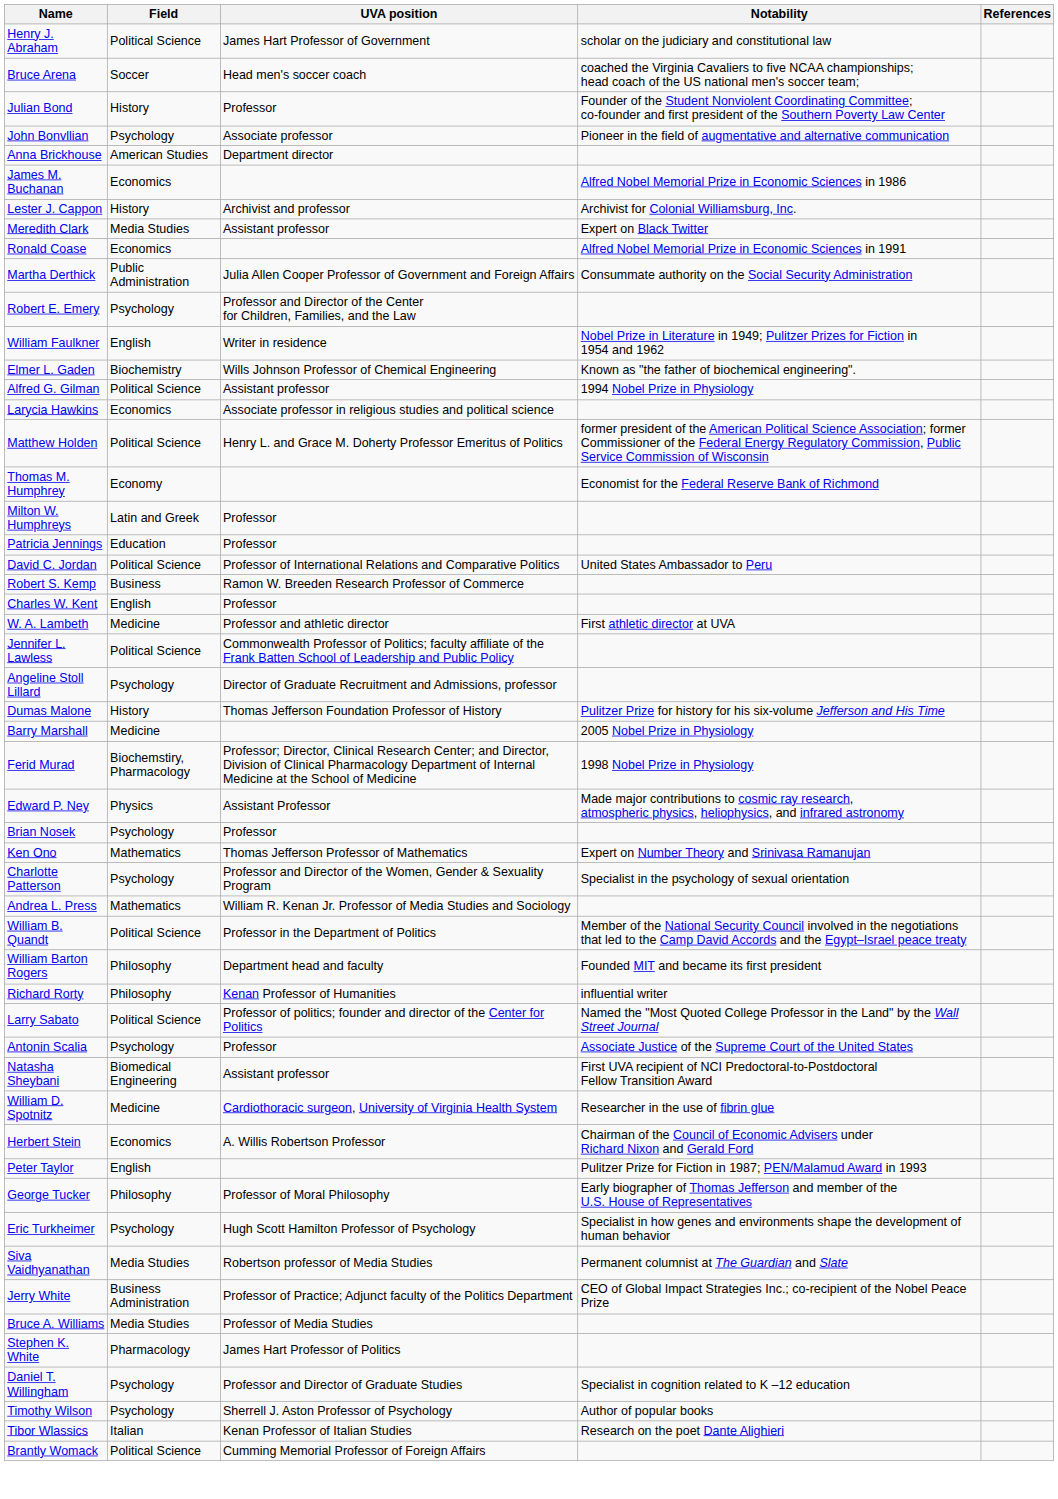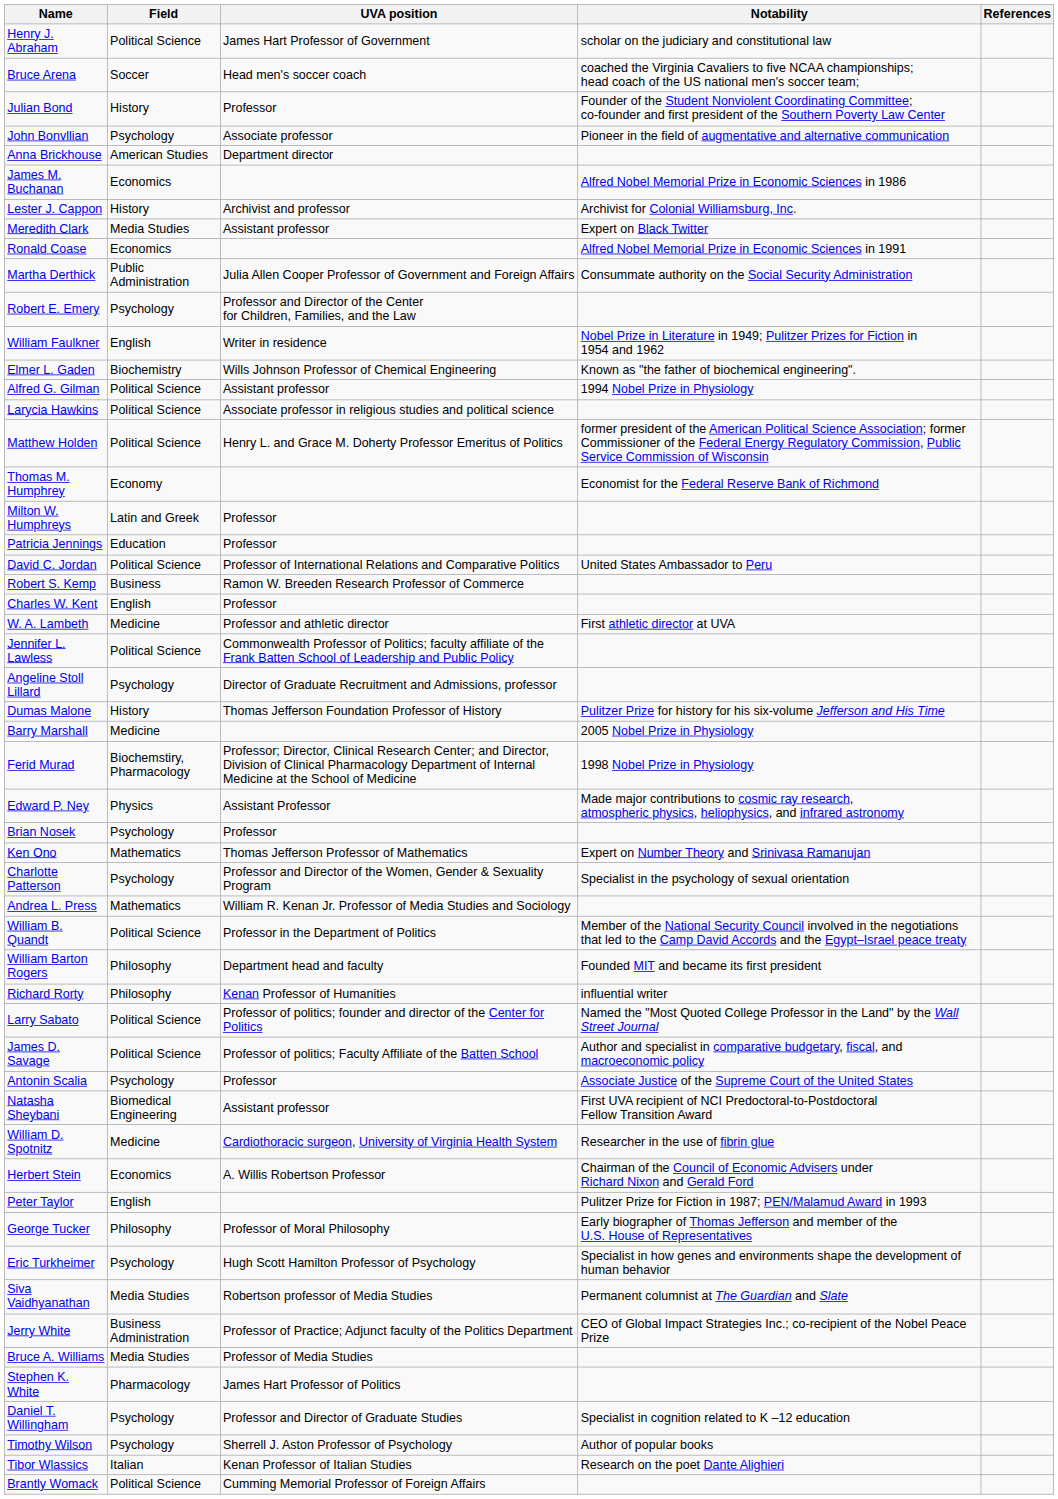Larycia Hawkins | Field: Economics -> Political Science
+ row: James D. Savage | Political Science | Professor of politics; Faculty Affiliate of the Batten School | Author and specialist in comparative budgetary, fiscal, and macroeconomic policy
